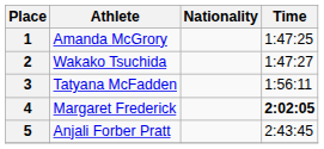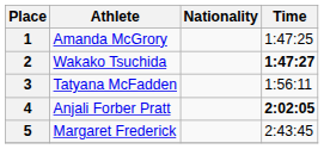2 | Time: normal -> bold
4 | Athlete: Margaret Frederick -> Anjali Forber Pratt
5 | Athlete: Anjali Forber Pratt -> Margaret Frederick
